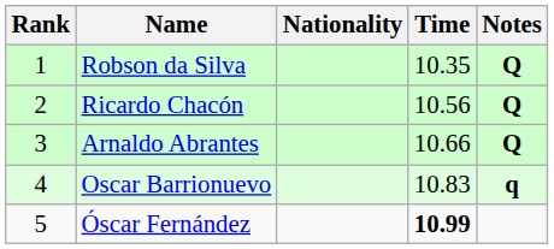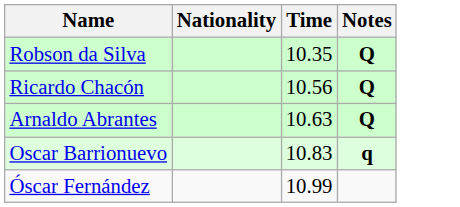- column: Rank | 1 | 2 | 3 | 4 | 5
Arnaldo Abrantes | Time: 10.66 -> 10.63
Óscar Fernández | Time: bold -> normal
